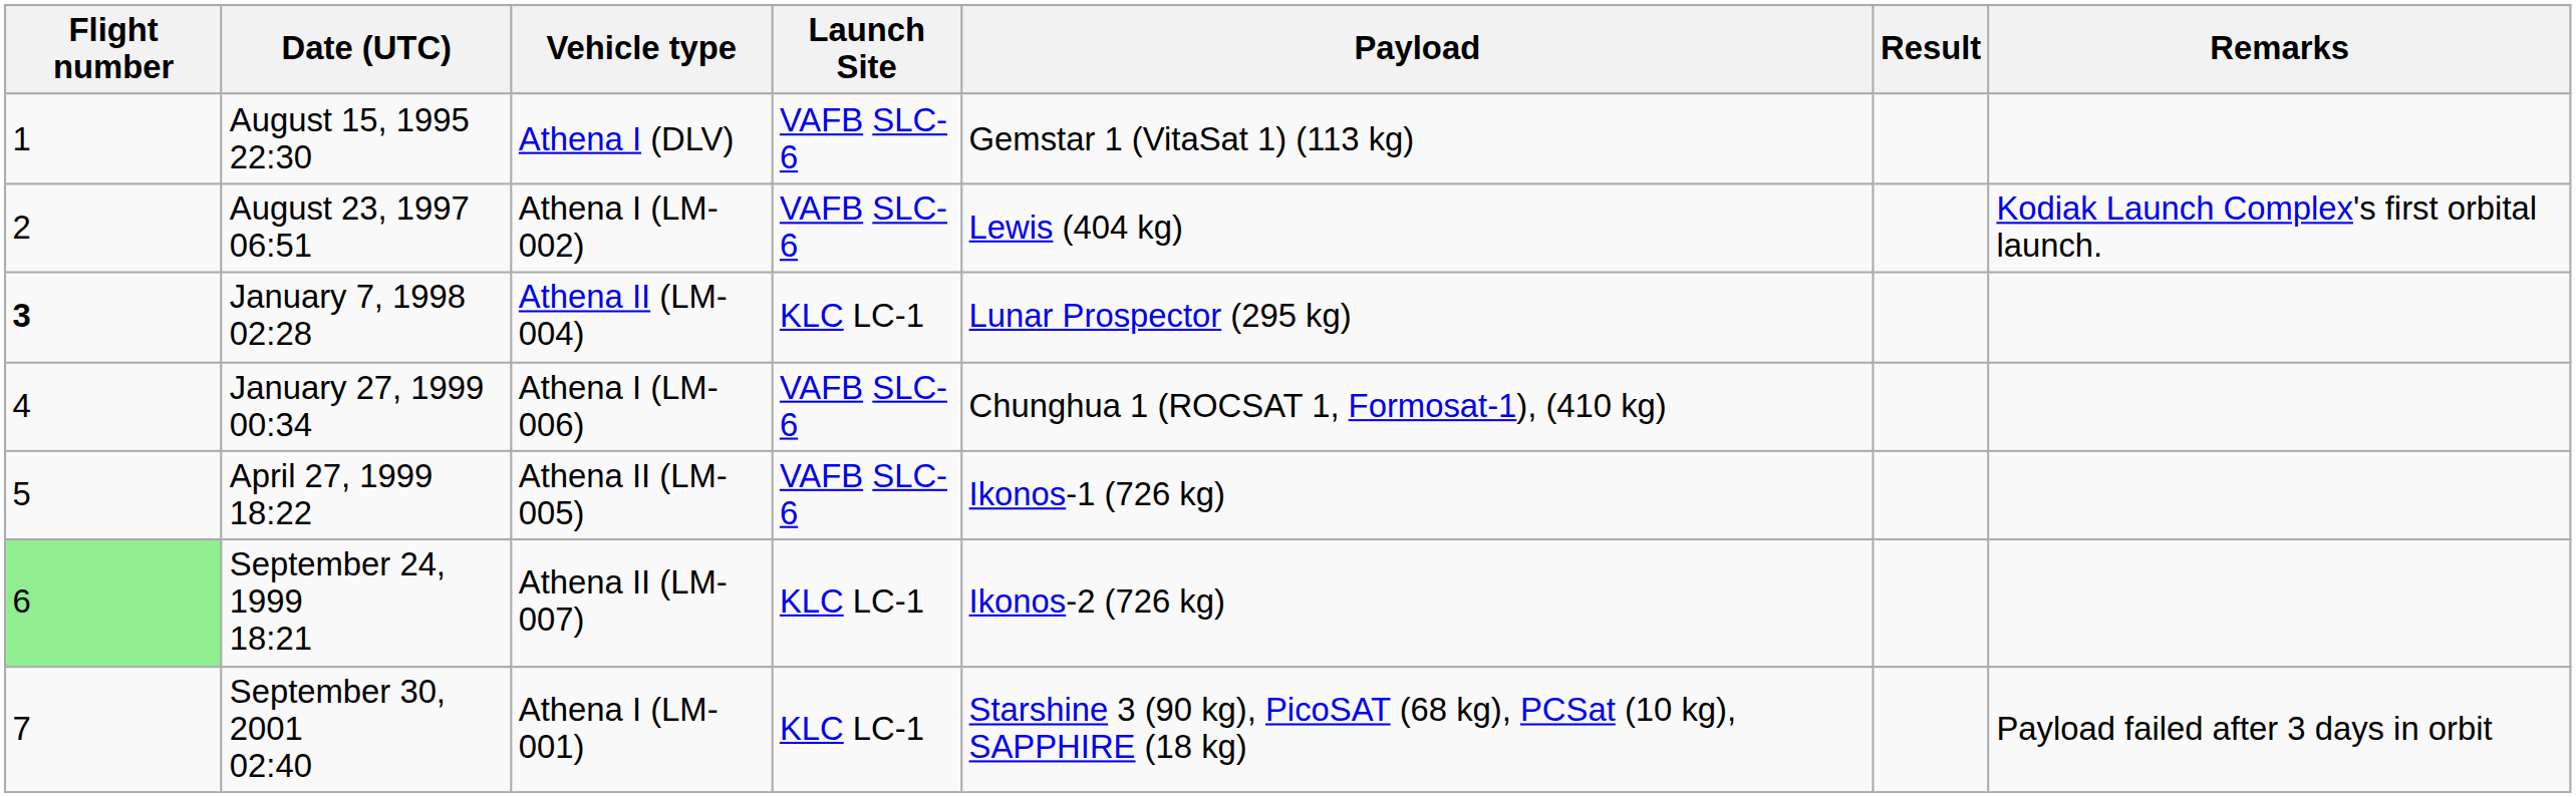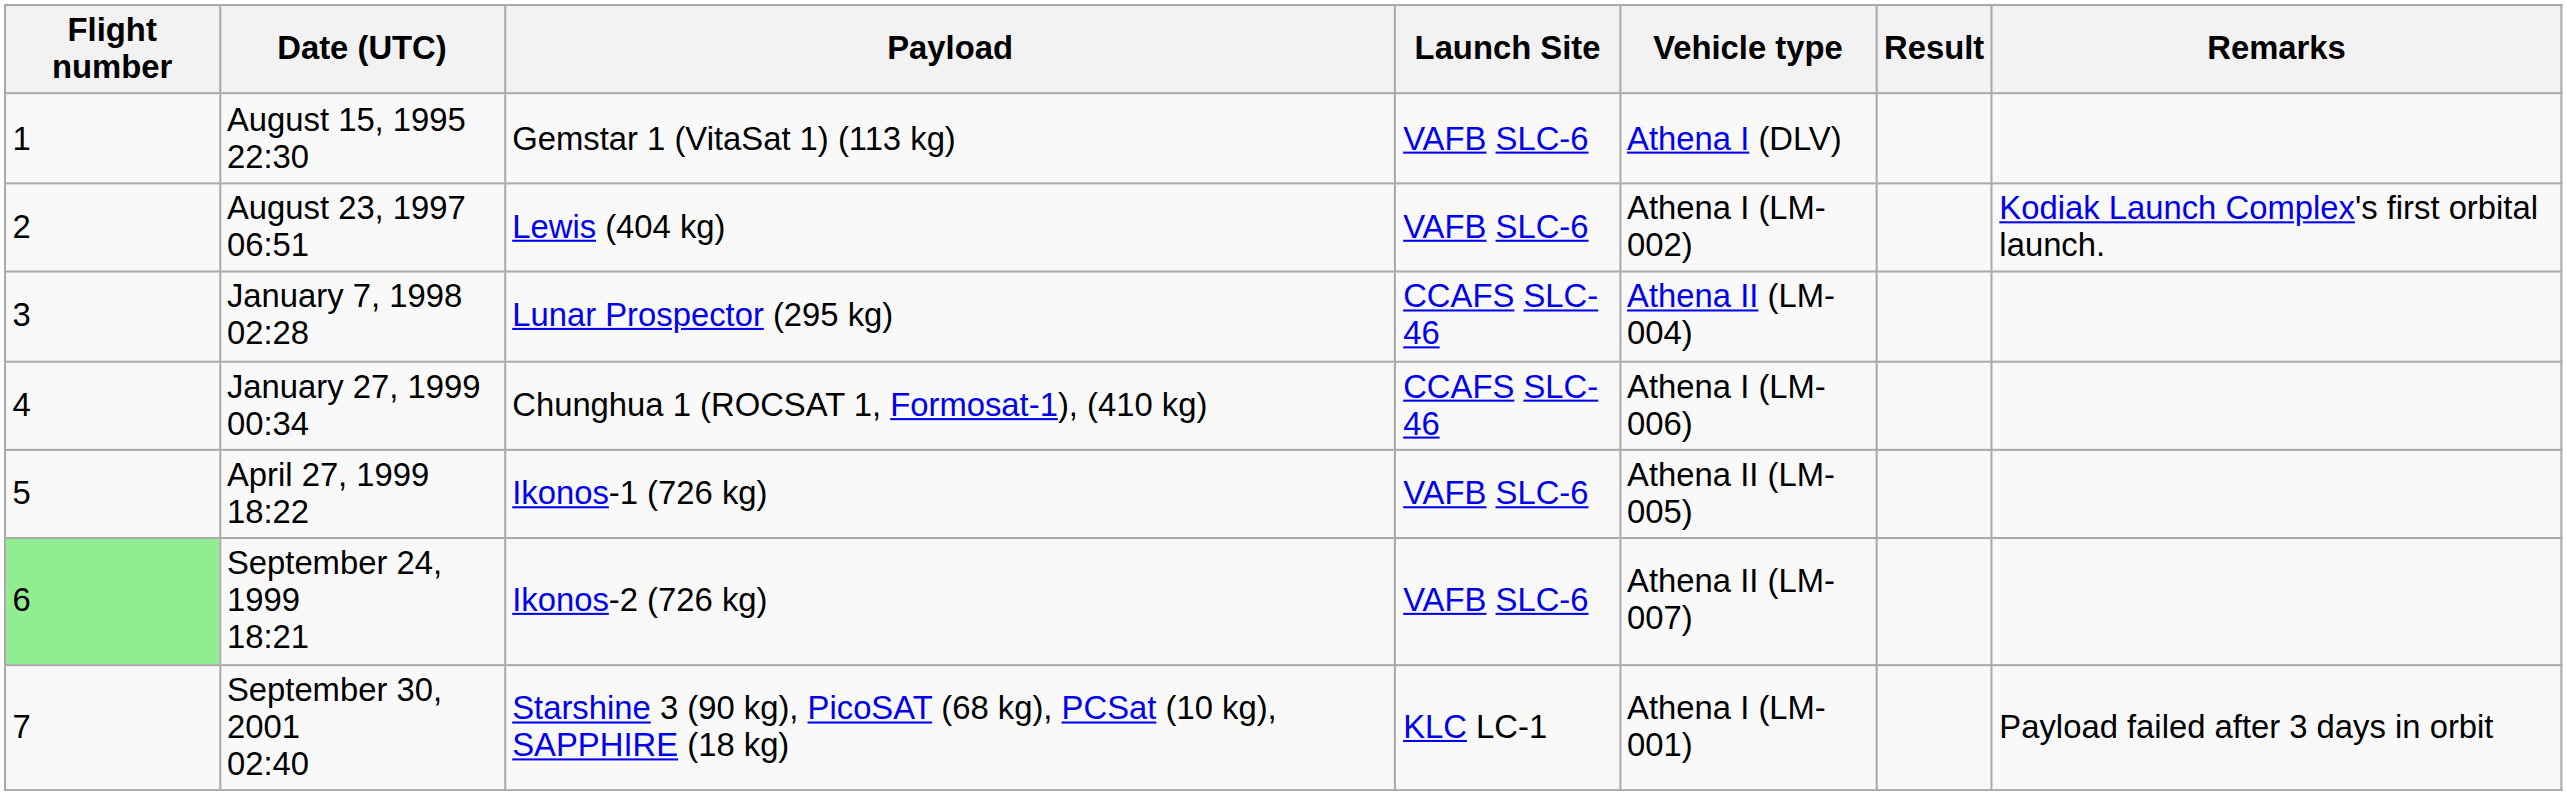columns swapped: Vehicle type <-> Payload
January 7, 1998 02:28 | Flight number: bold -> normal
January 7, 1998 02:28 | Launch Site: KLC LC-1 -> CCAFS SLC-46
January 27, 1999 00:34 | Launch Site: VAFB SLC-6 -> CCAFS SLC-46
September 24, 1999 18:21 | Launch Site: KLC LC-1 -> VAFB SLC-6
